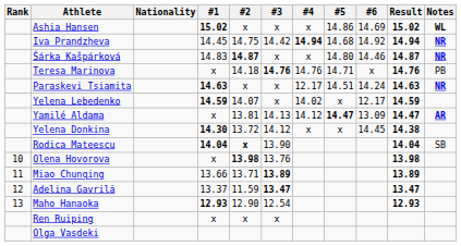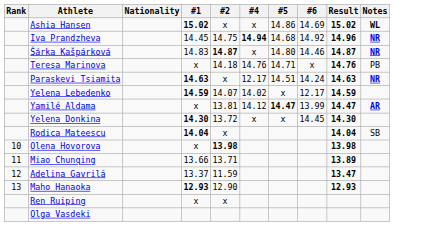- column: #3 | x | 14.42 | x | 14.76 | x | x | 14.13 | 14.12 | 13.90 | 13.76 | 13.89 | 13.47 | 12.54 | x
Iva Prandzheva | Result: 14.94 -> 14.96
Yamilé Aldama | #6: 13.09 -> 13.99
Yelena Donkina | Result: 14.38 -> 14.30
Rodica Mateescu | #2: bold -> normal
